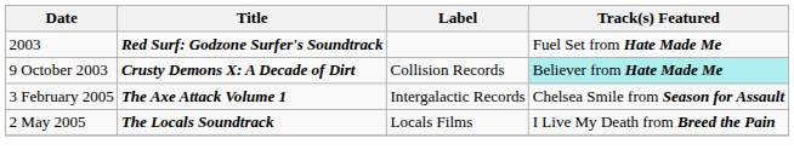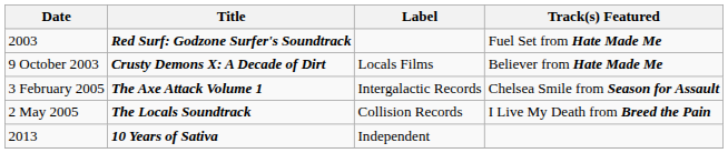9 October 2003 | Label: Collision Records -> Locals Films
9 October 2003 | Track(s) Featured: paleturquoise background -> no background
2 May 2005 | Label: Locals Films -> Collision Records
+ row: 2013 | 10 Years of Sativa | Independent
